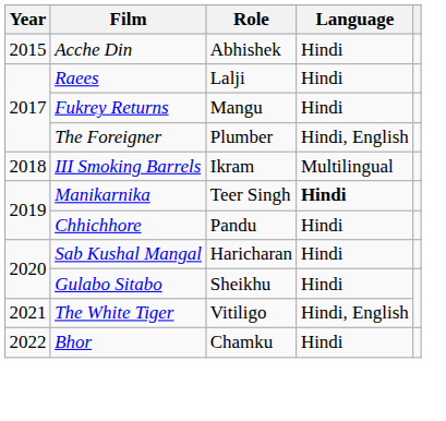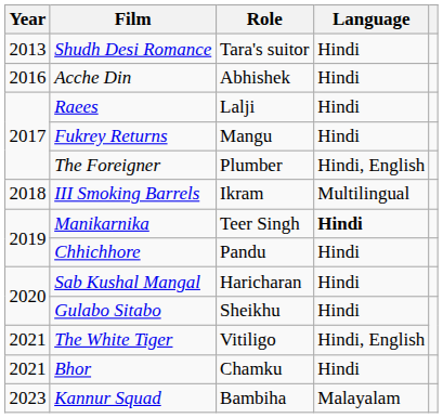+ row: 2013 | Shudh Desi Romance | Tara's suitor | Hindi
Acche Din | Year: 2015 -> 2016
Bhor | Year: 2022 -> 2021
+ row: 2023 | Kannur Squad | Bambiha | Malayalam
